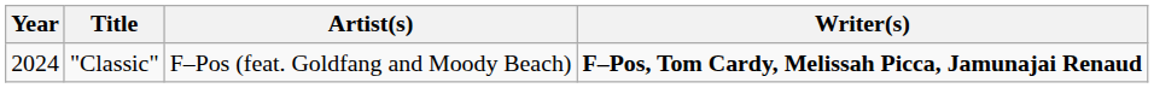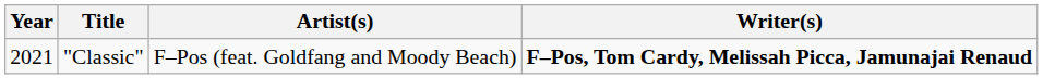"Classic" | Year: 2024 -> 2021
